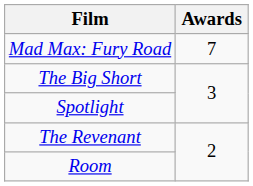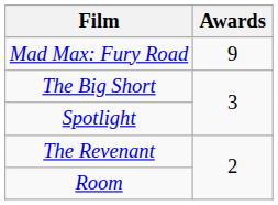Mad Max: Fury Road | Awards: 7 -> 9
